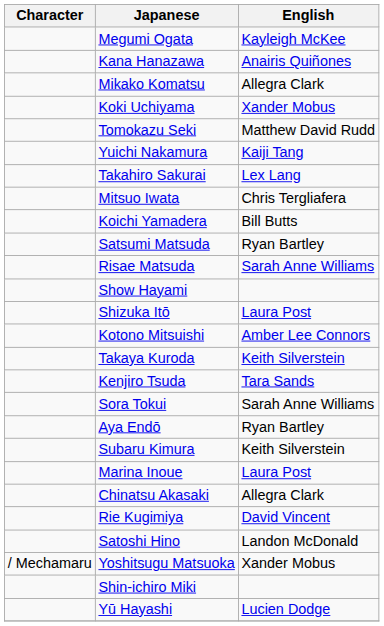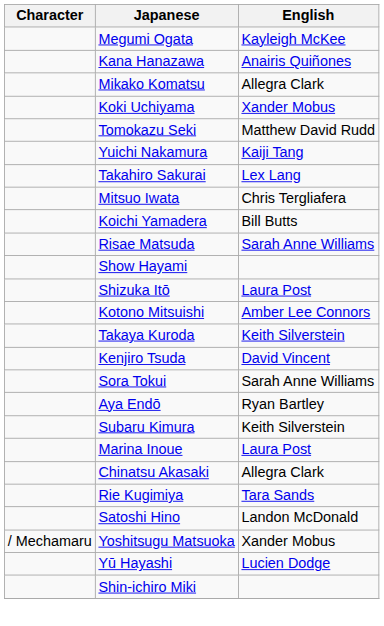- row: Satsumi Matsuda | Ryan Bartley
Kenjiro Tsuda | English: Tara Sands -> David Vincent
Rie Kugimiya | English: David Vincent -> Tara Sands
rows swapped: Yū Hayashi <-> Shin-ichiro Miki
